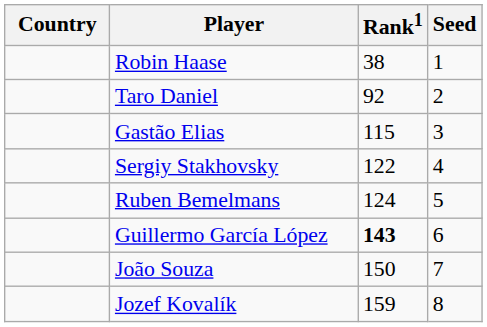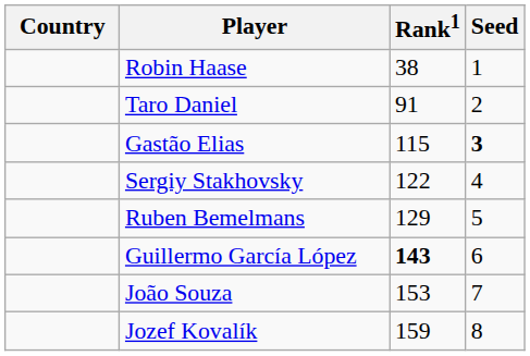Taro Daniel | Rank1: 92 -> 91
Gastão Elias | Seed: normal -> bold
Ruben Bemelmans | Rank1: 124 -> 129
João Souza | Rank1: 150 -> 153
